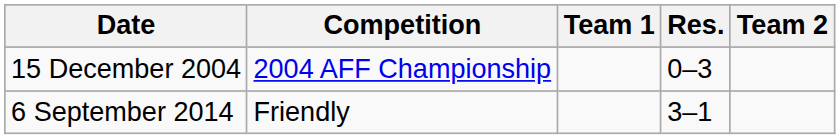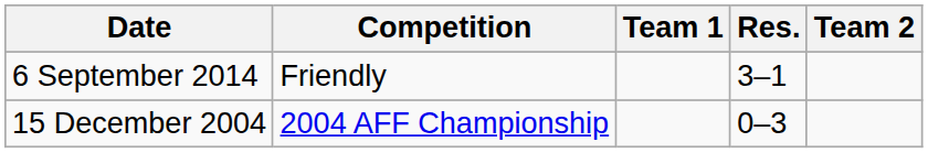rows swapped: 15 December 2004 <-> 6 September 2014
